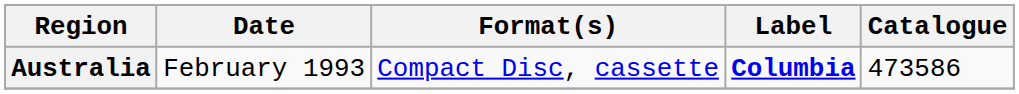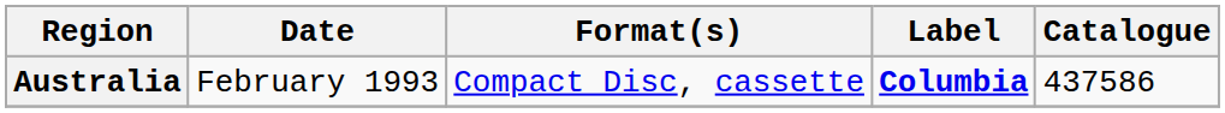Australia | Catalogue: 473586 -> 437586
